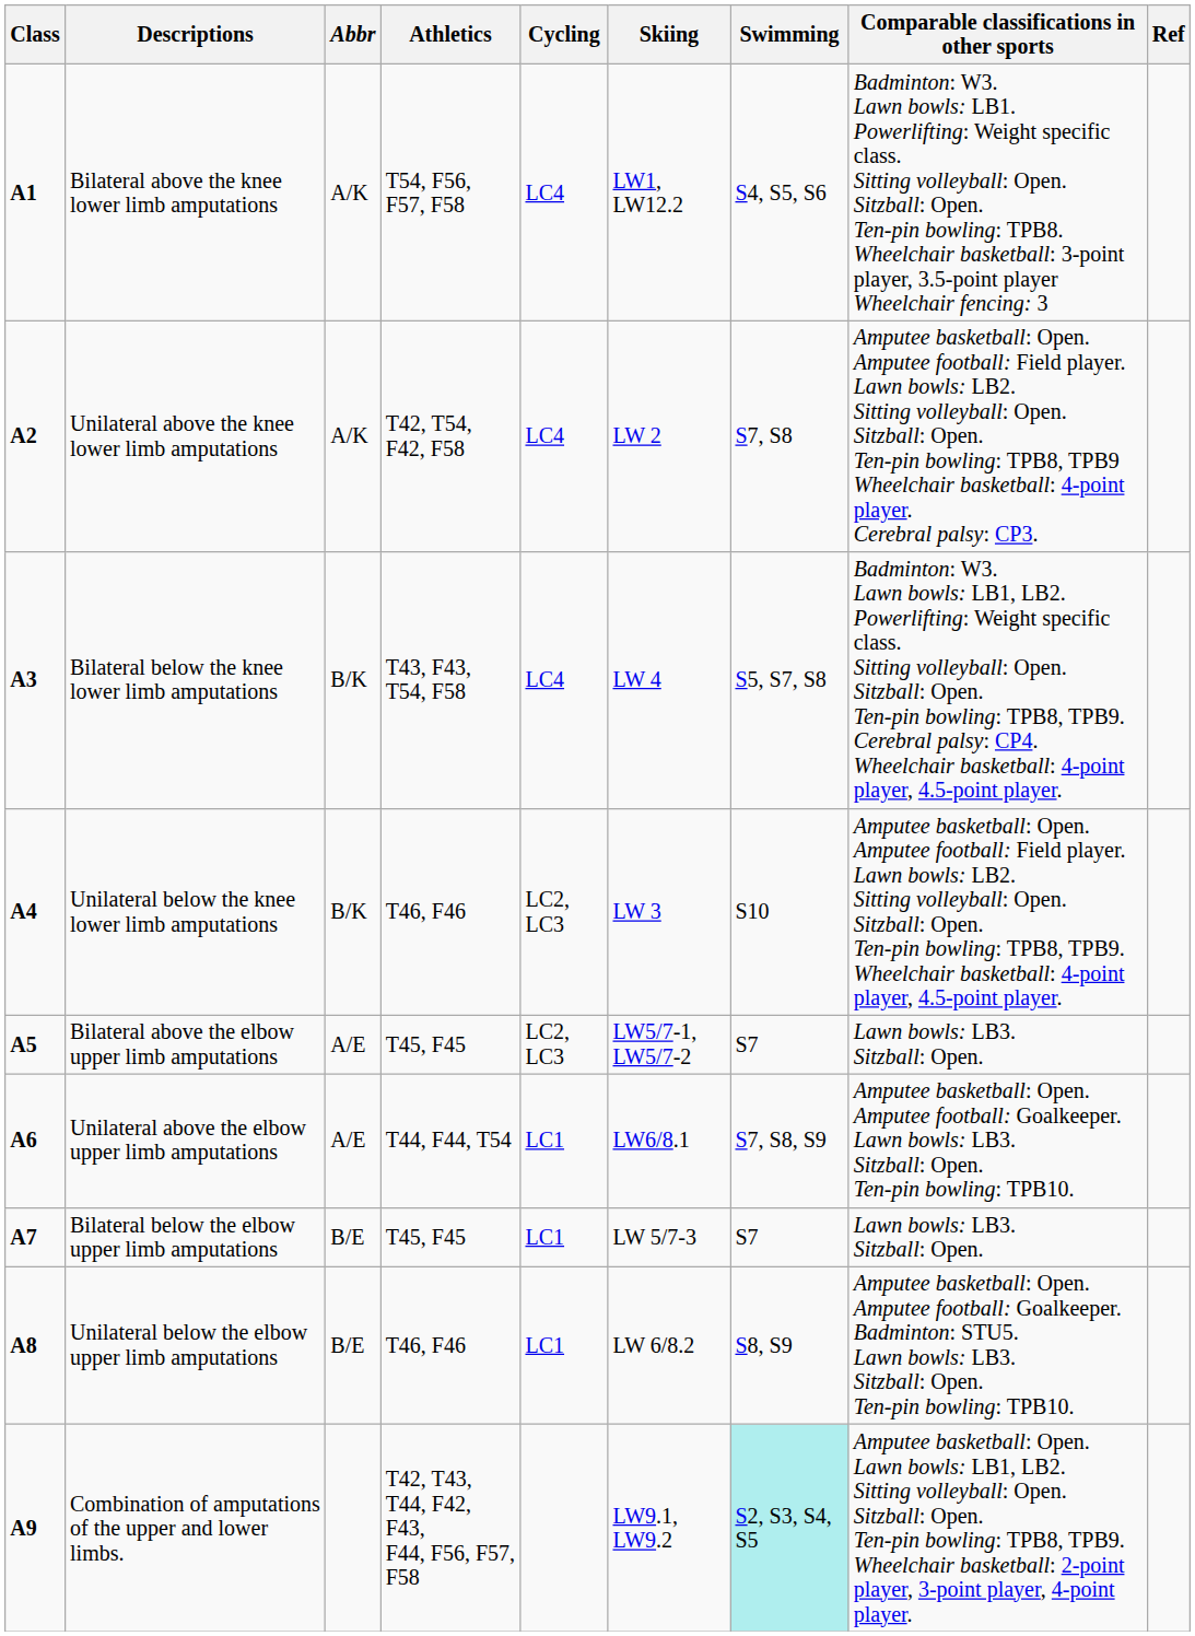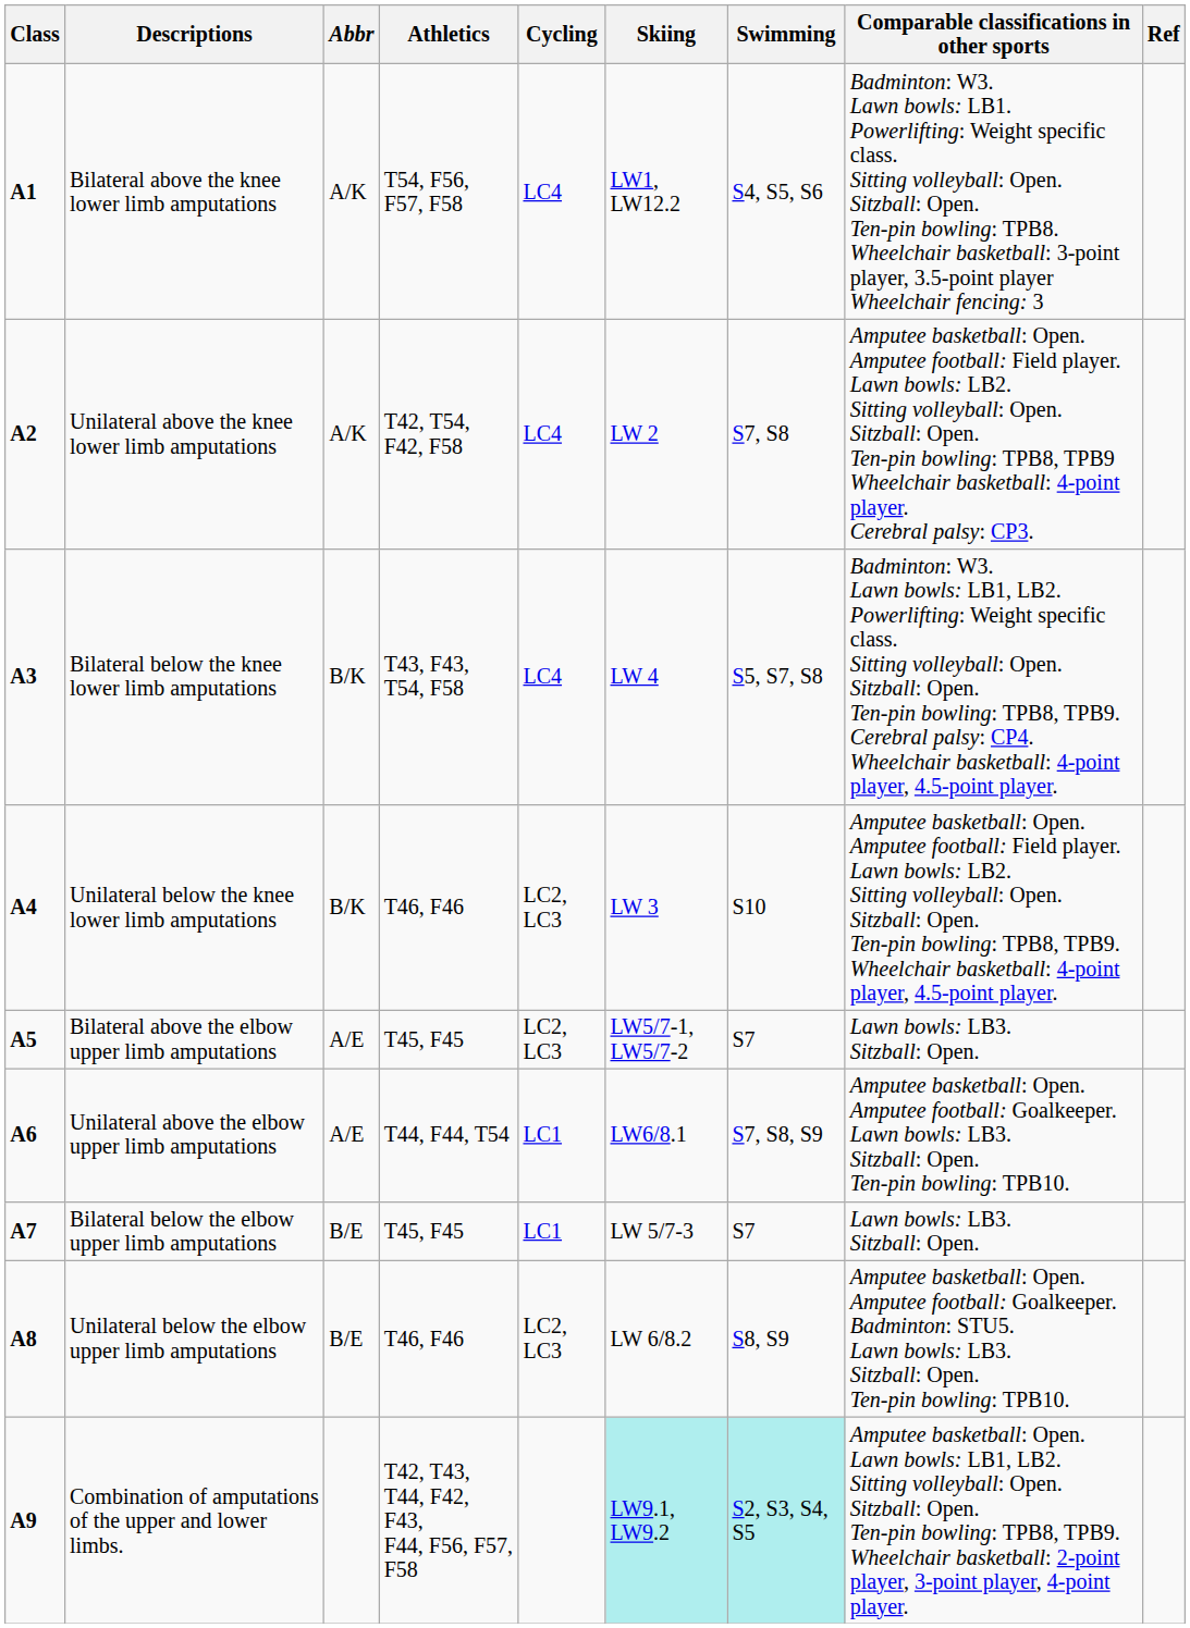Unilateral below the elbow upper limb amputations | Cycling: LC1 -> LC2, LC3
Combination of amputations of the upper and lower limbs. | Skiing: no background -> paleturquoise background
